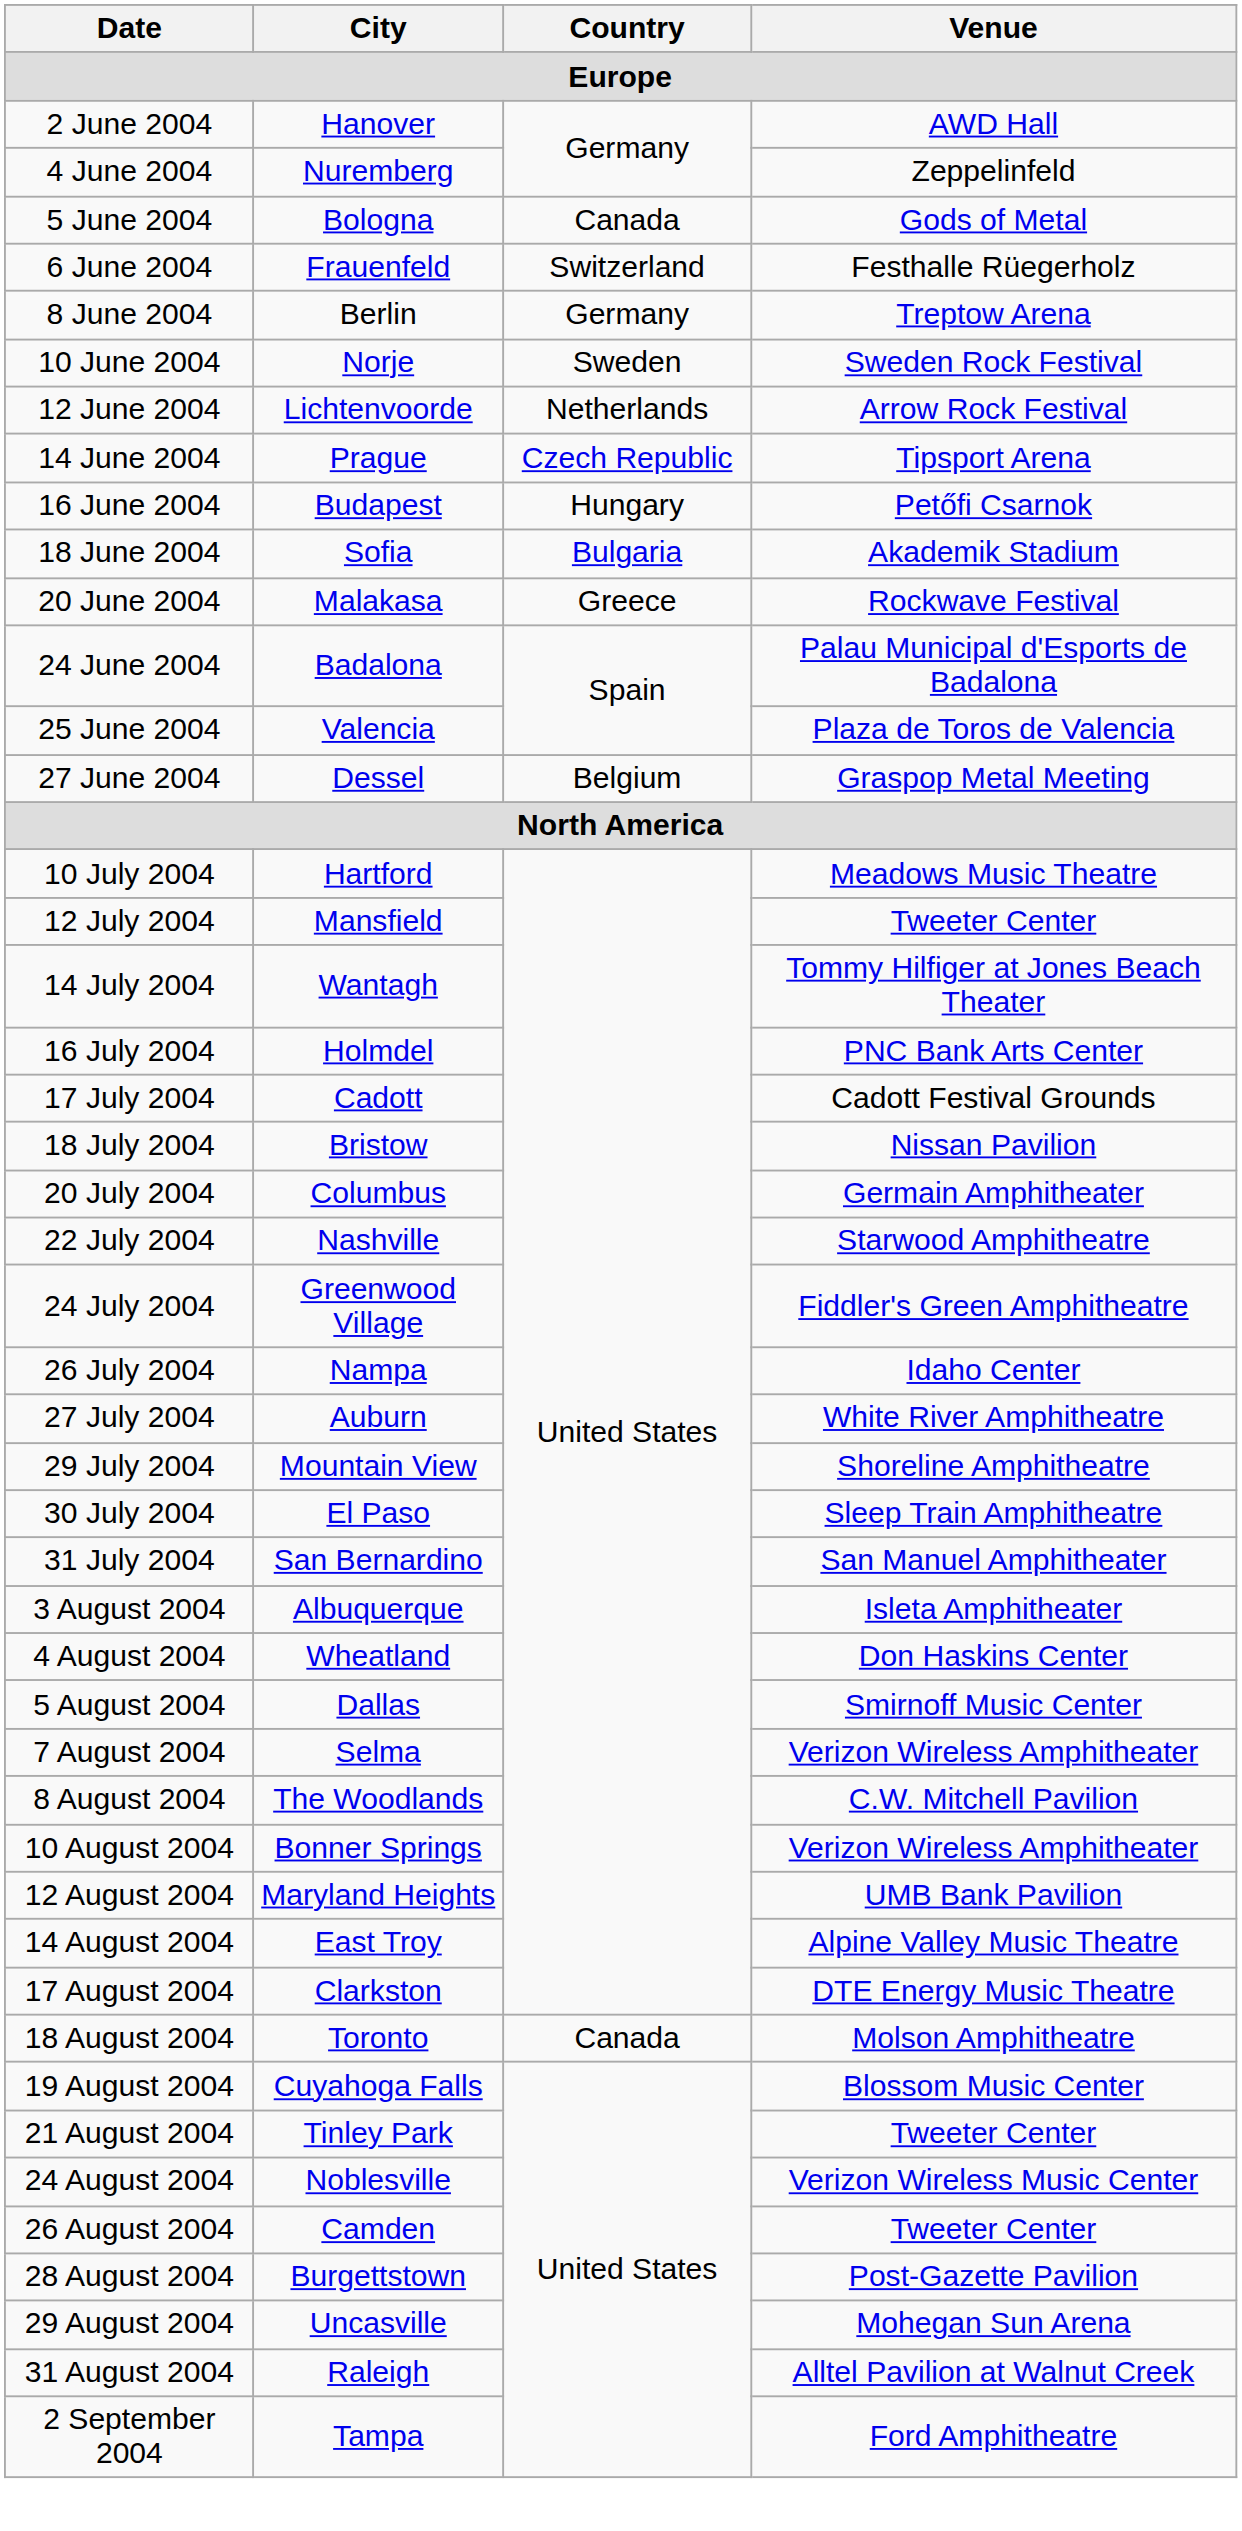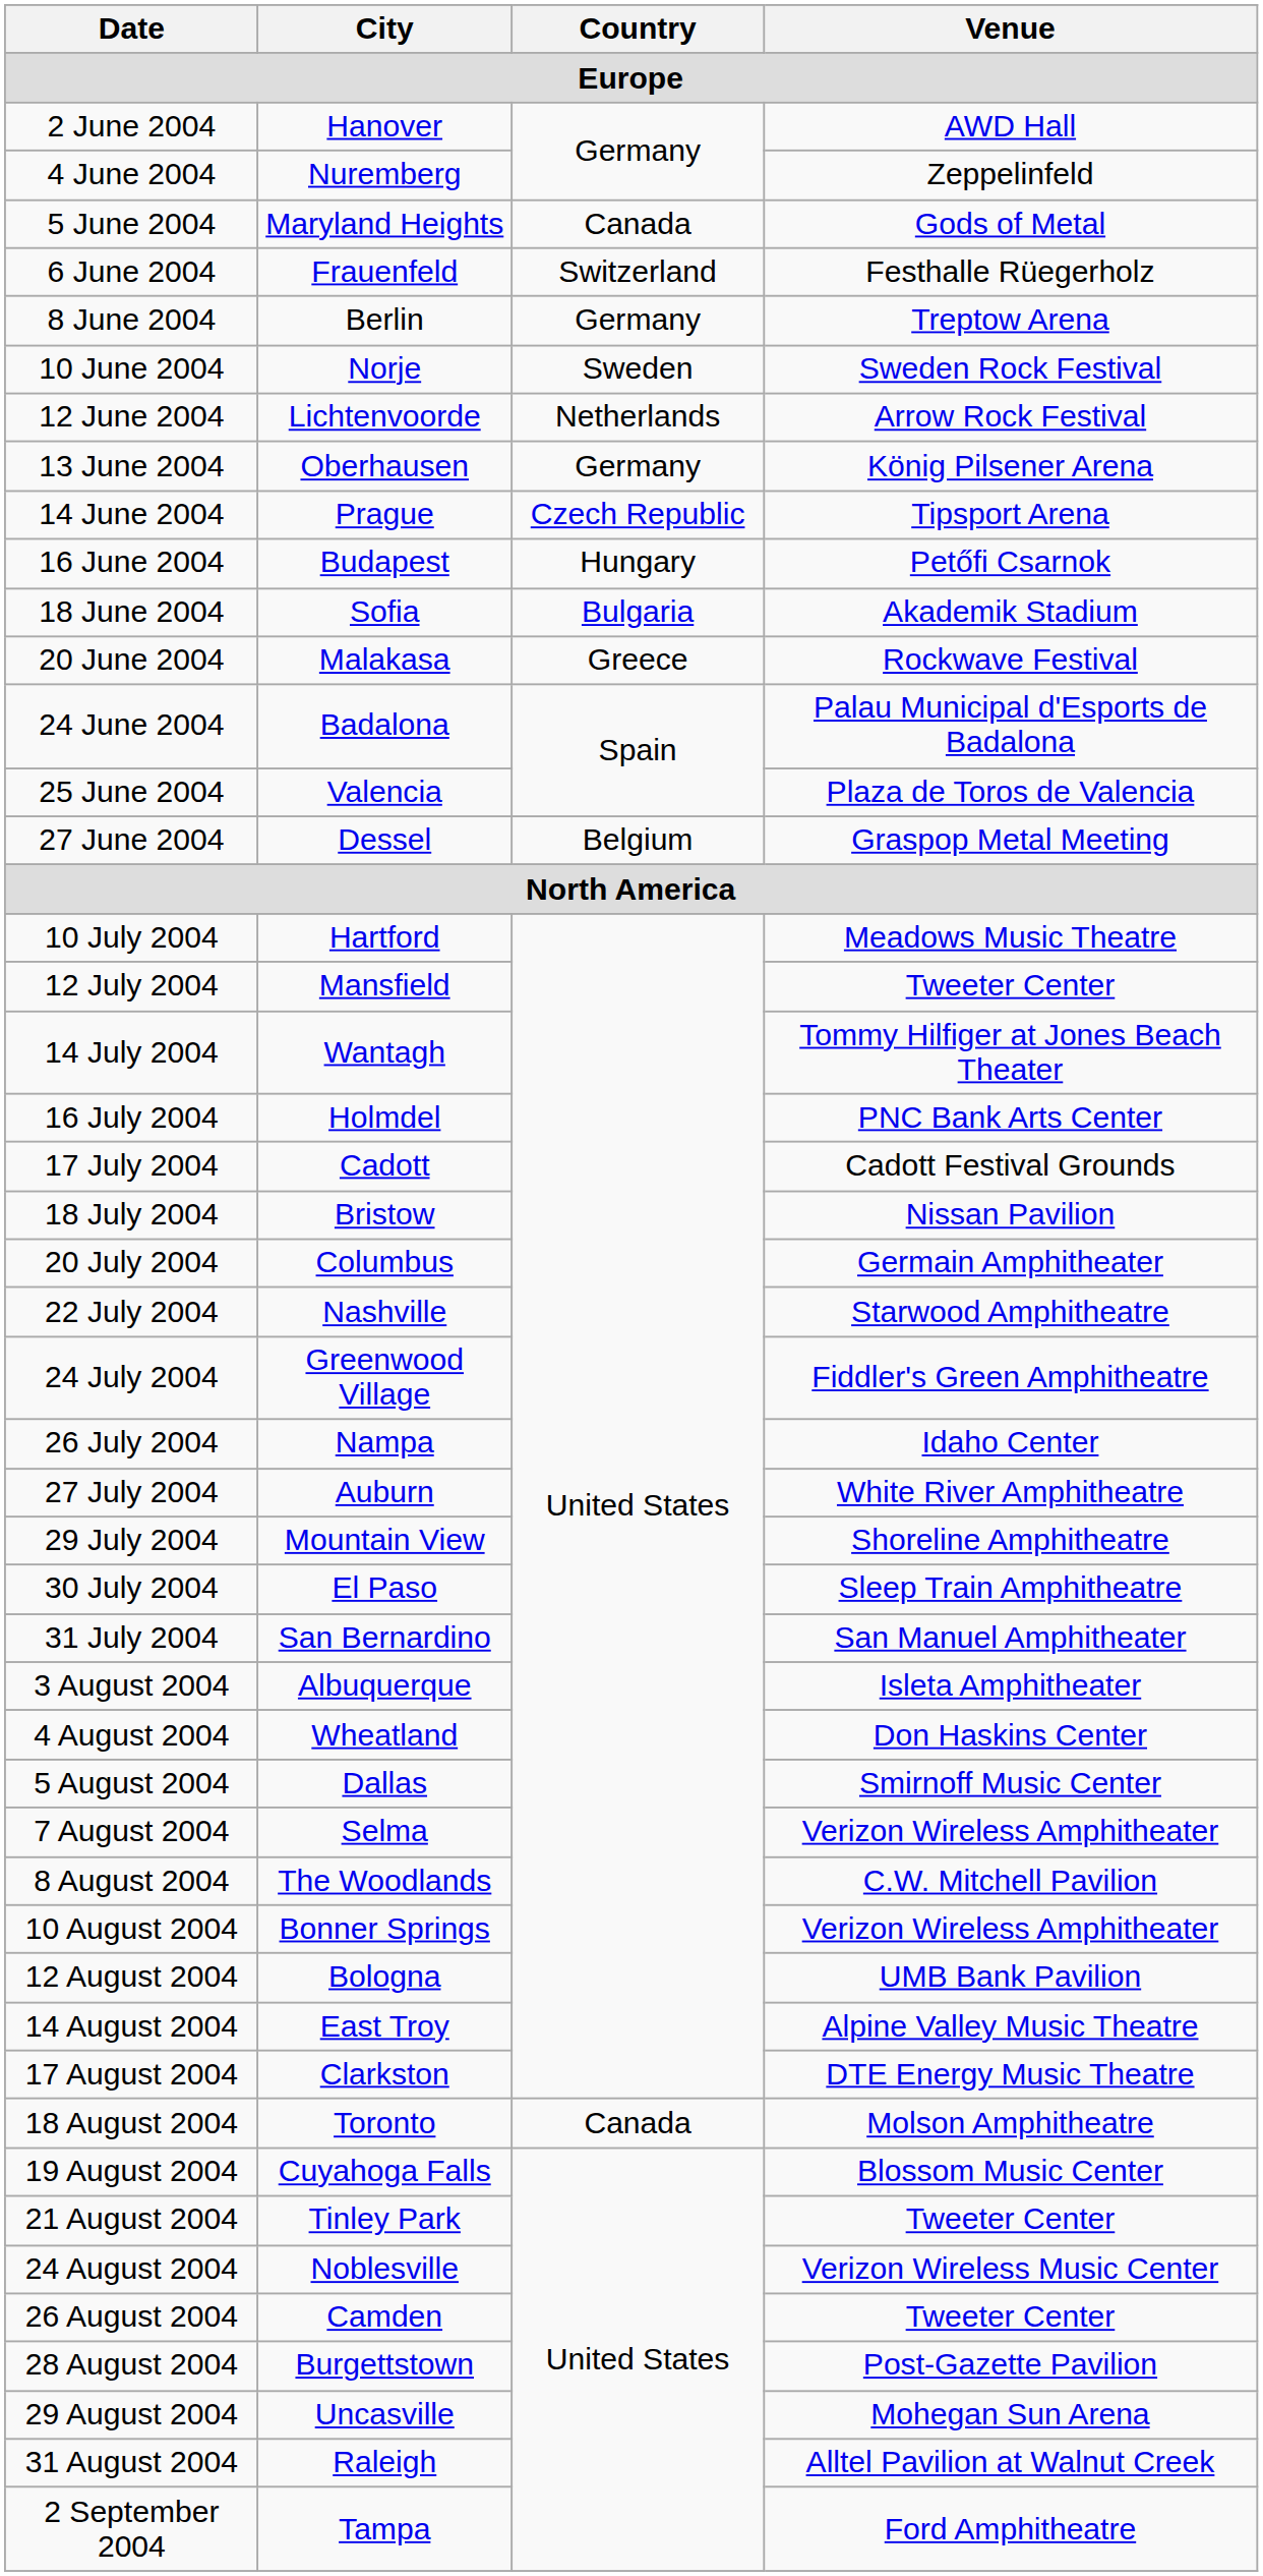5 June 2004 | City: Bologna -> Maryland Heights
+ row: 13 June 2004 | Oberhausen | Germany | König Pilsener Arena
12 August 2004 | City: Maryland Heights -> Bologna
